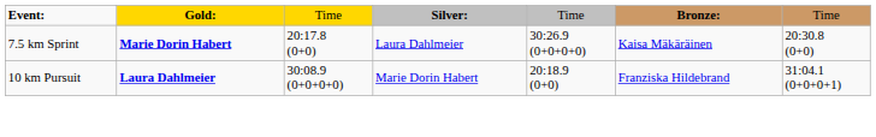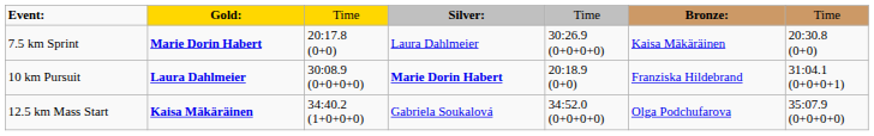10 km Pursuit | column 4: normal -> bold
+ row: 12.5 km Mass Start | Kaisa Mäkäräinen | 34:40.2 (1+0+0+0) | Gabriela Soukalová | 34:52.0 (0+0+0+0) | Olga Podchufarova | 35:07.9 (0+0+0+0)
